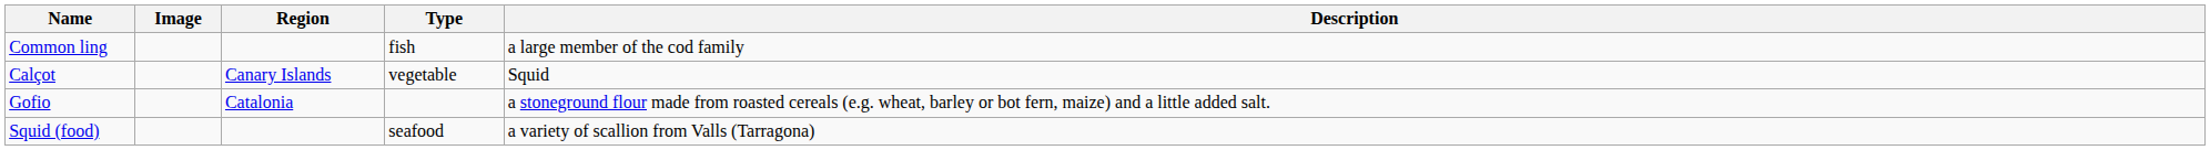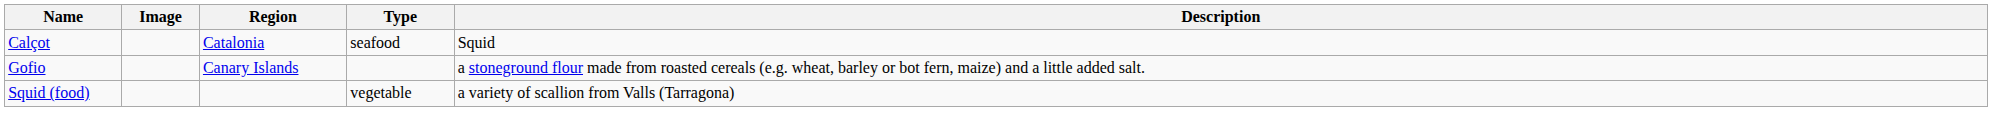- row: Common ling | fish | a large member of the cod family
Calçot | Region: Canary Islands -> Catalonia
Calçot | Type: vegetable -> seafood
Gofio | Region: Catalonia -> Canary Islands
Squid (food) | Type: seafood -> vegetable
